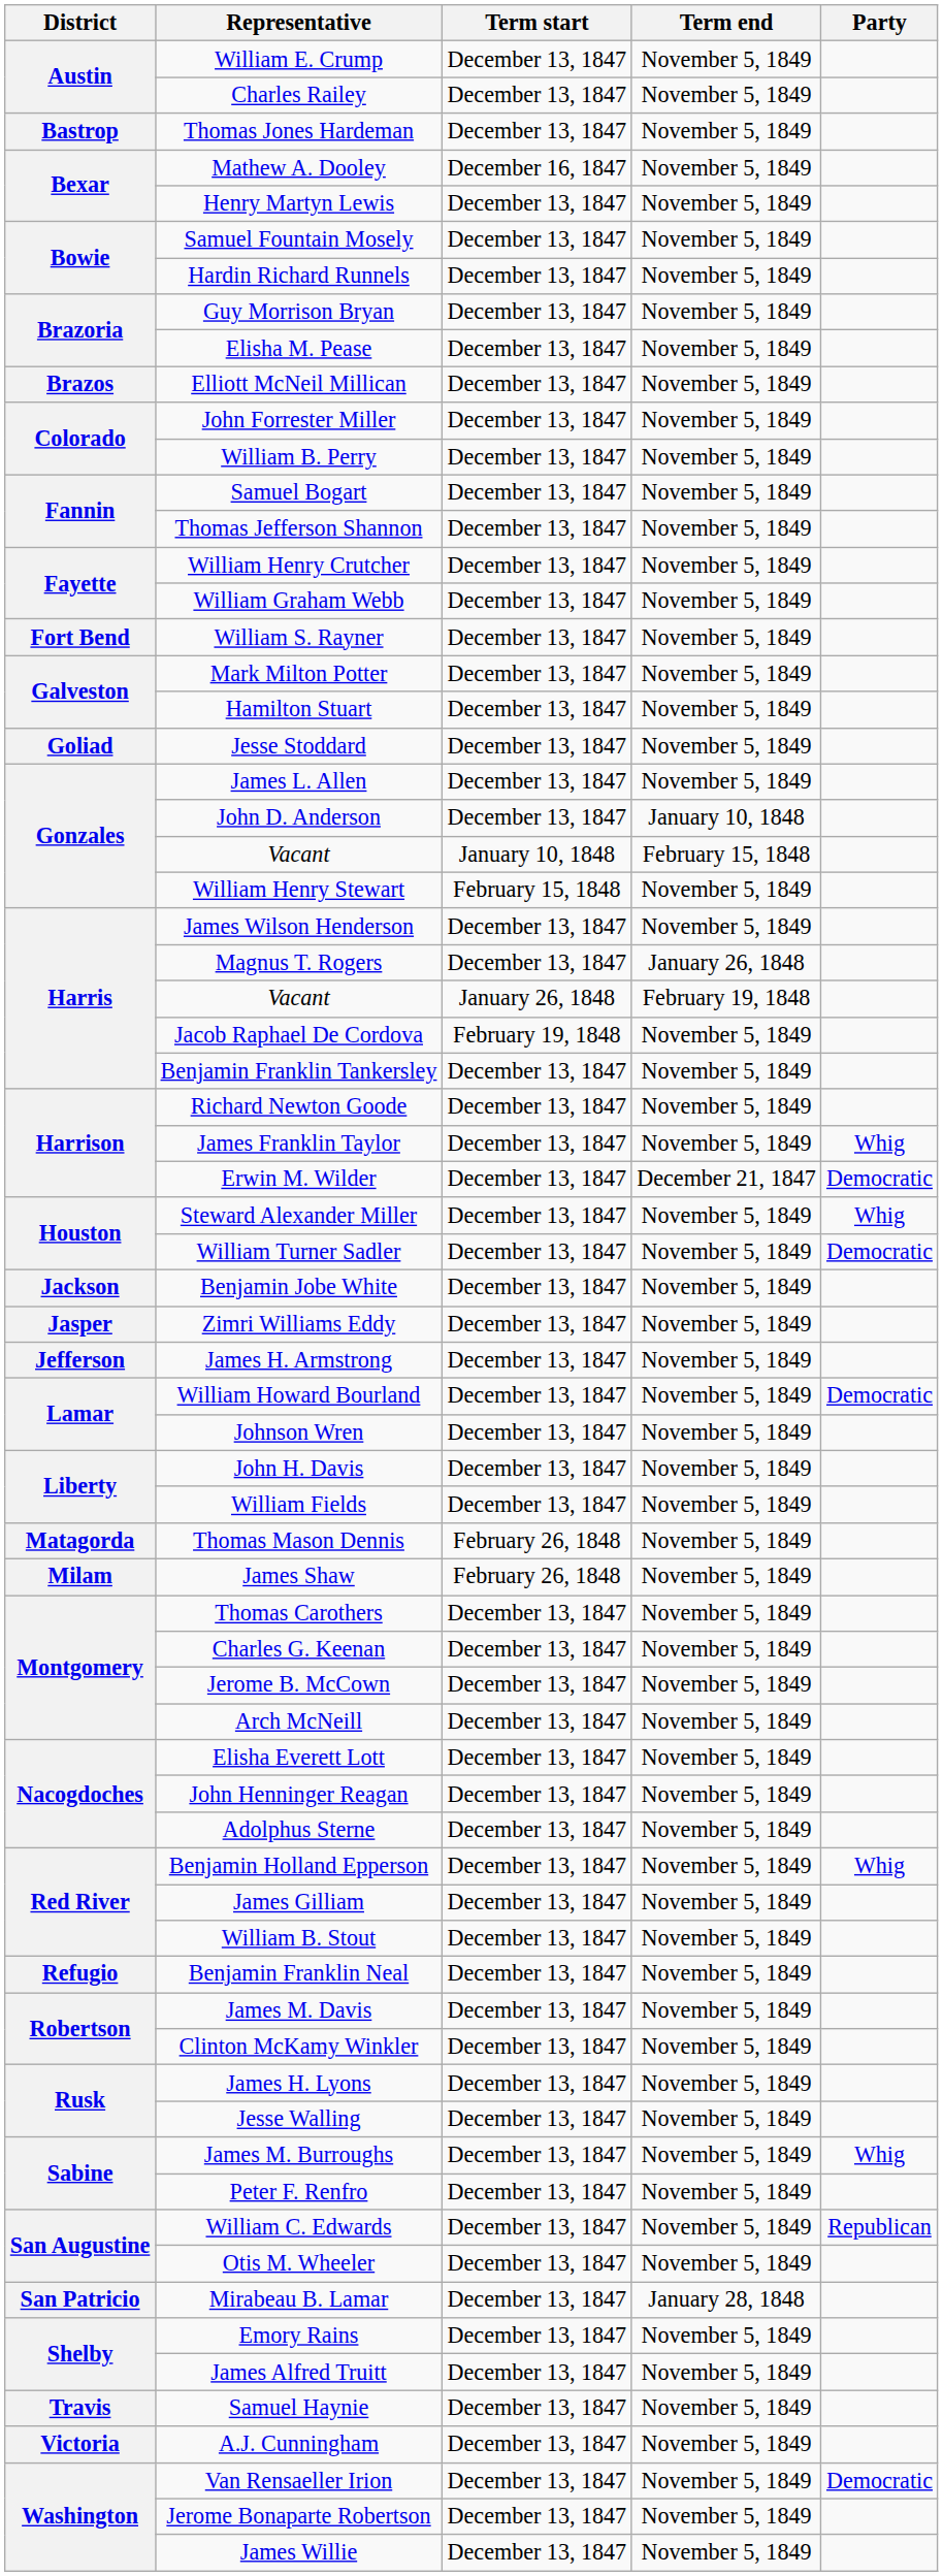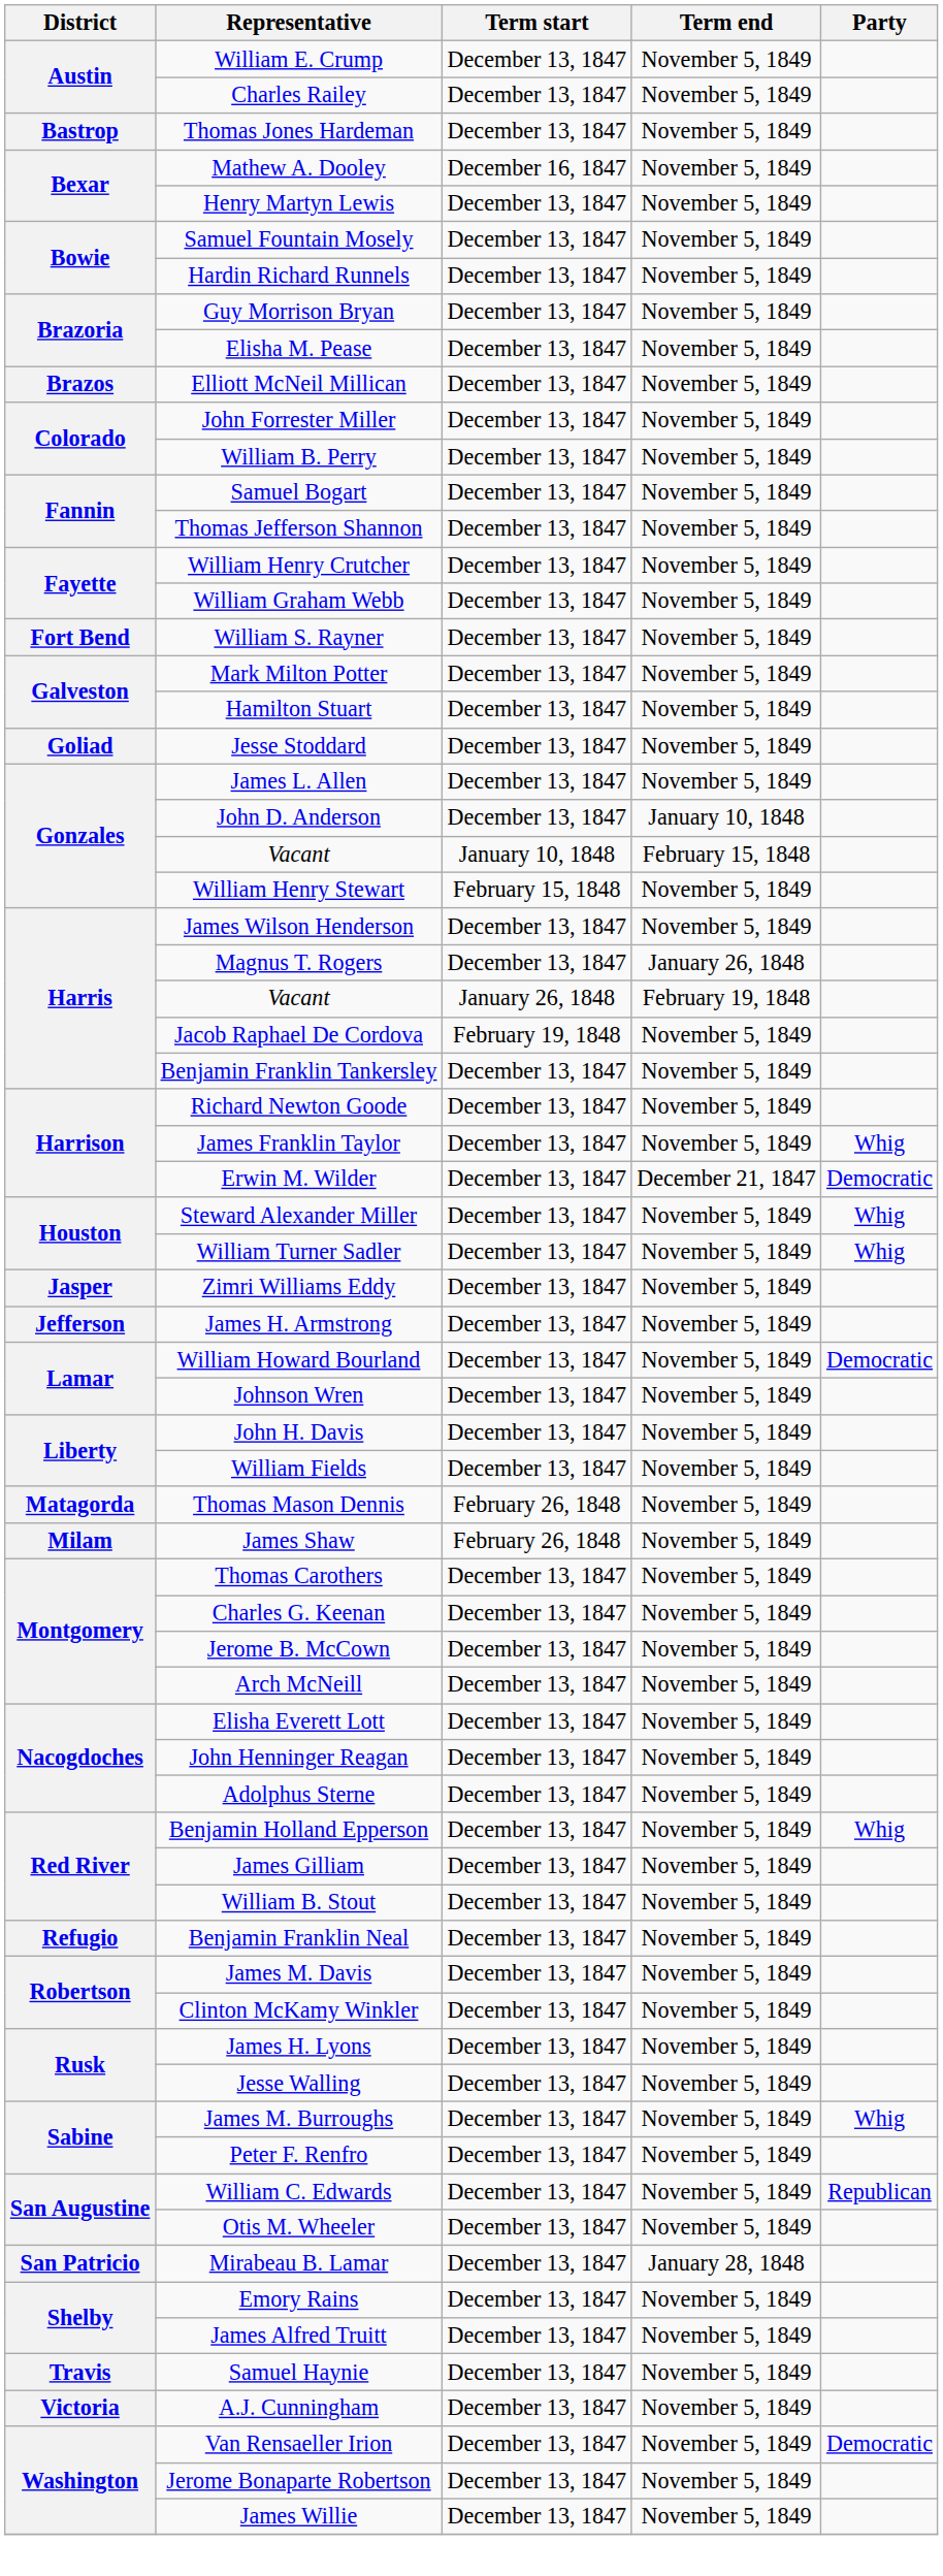William Turner Sadler | Party: Democratic -> Whig
- row: Jackson | Benjamin Jobe White | December 13, 1847 | November 5, 1849
